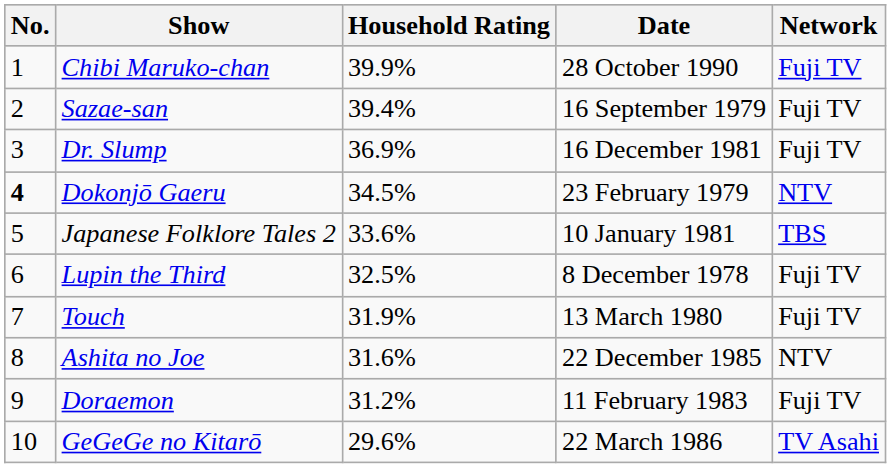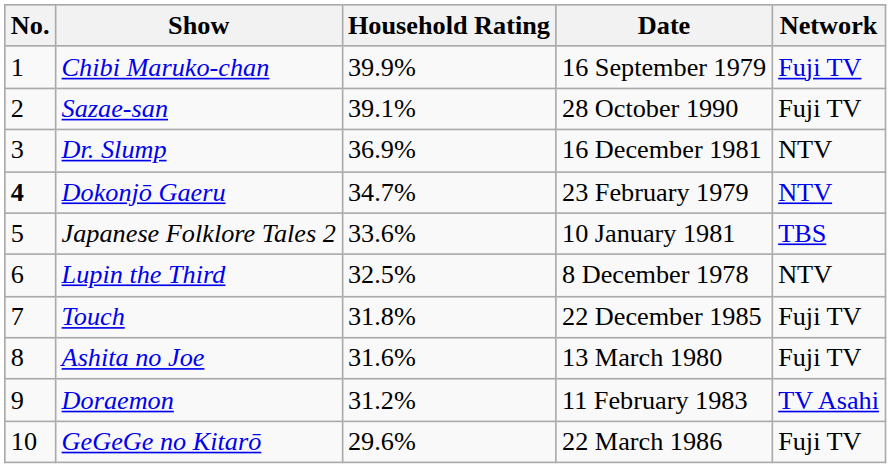Chibi Maruko-chan | Date: 28 October 1990 -> 16 September 1979
Sazae-san | Household Rating: 39.4% -> 39.1%
Sazae-san | Date: 16 September 1979 -> 28 October 1990
Dr. Slump | Network: Fuji TV -> NTV
Dokonjō Gaeru | Household Rating: 34.5% -> 34.7%
Lupin the Third | Network: Fuji TV -> NTV
Touch | Household Rating: 31.9% -> 31.8%
Touch | Date: 13 March 1980 -> 22 December 1985
Ashita no Joe | Date: 22 December 1985 -> 13 March 1980
Ashita no Joe | Network: NTV -> Fuji TV
Doraemon | Network: Fuji TV -> TV Asahi
GeGeGe no Kitarō | Network: TV Asahi -> Fuji TV
